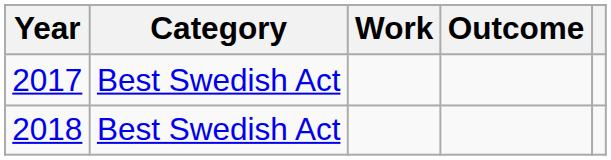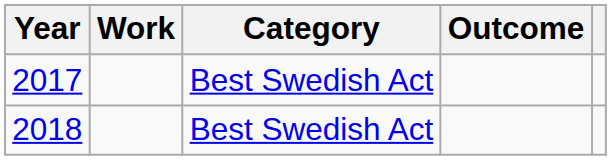columns swapped: Category <-> Work
